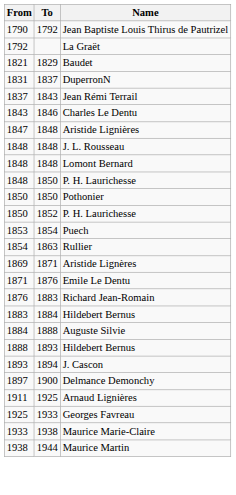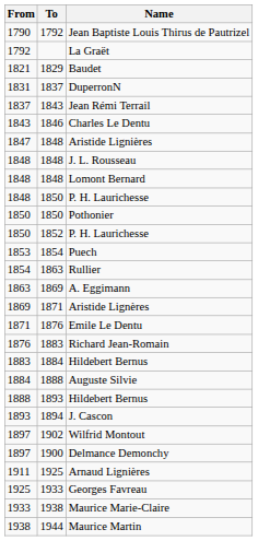+ row: 1863 | 1869 | A. Eggimann
+ row: 1897 | 1902 | Wilfrid Montout
